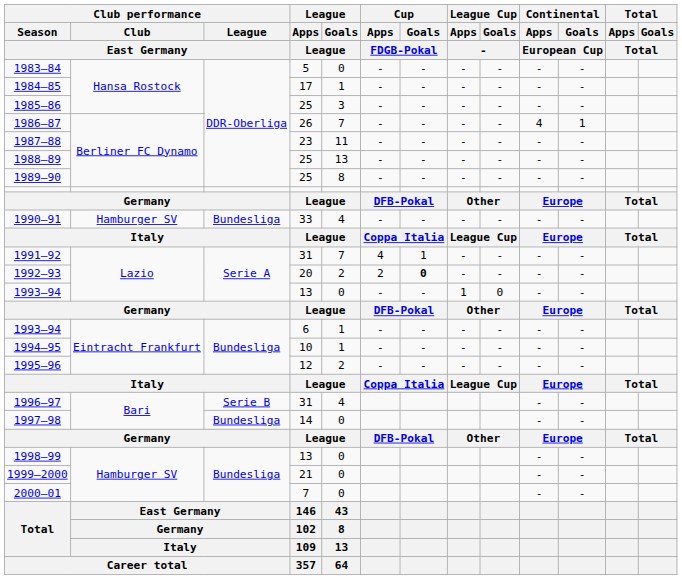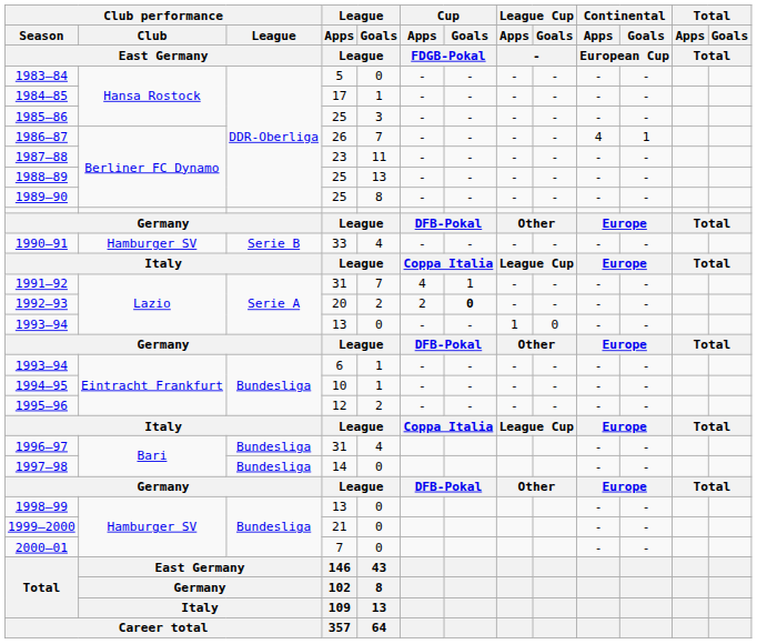1990–91 | Club performance / League / East Germany: Bundesliga -> Serie B
1996–97 | Club performance / League / East Germany: Serie B -> Bundesliga
